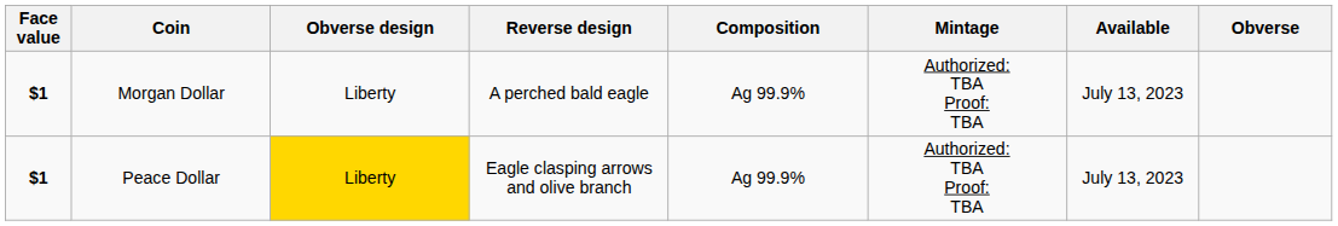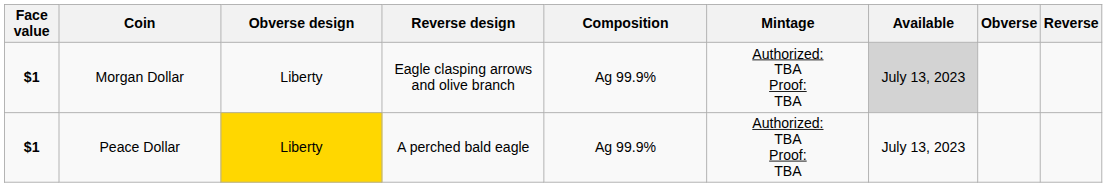+ column: Reverse
Morgan Dollar | Reverse design: A perched bald eagle -> Eagle clasping arrows and olive branch
Morgan Dollar | Available: no background -> lightgrey background
Peace Dollar | Reverse design: Eagle clasping arrows and olive branch -> A perched bald eagle
